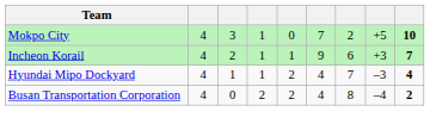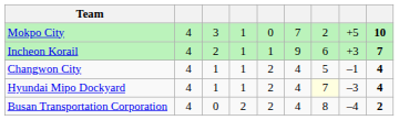+ row: Changwon City | 4 | 1 | 1 | 2 | 4 | 5 | –1 | 4
Hyundai Mipo Dockyard | column 7: no background -> lightyellow background
